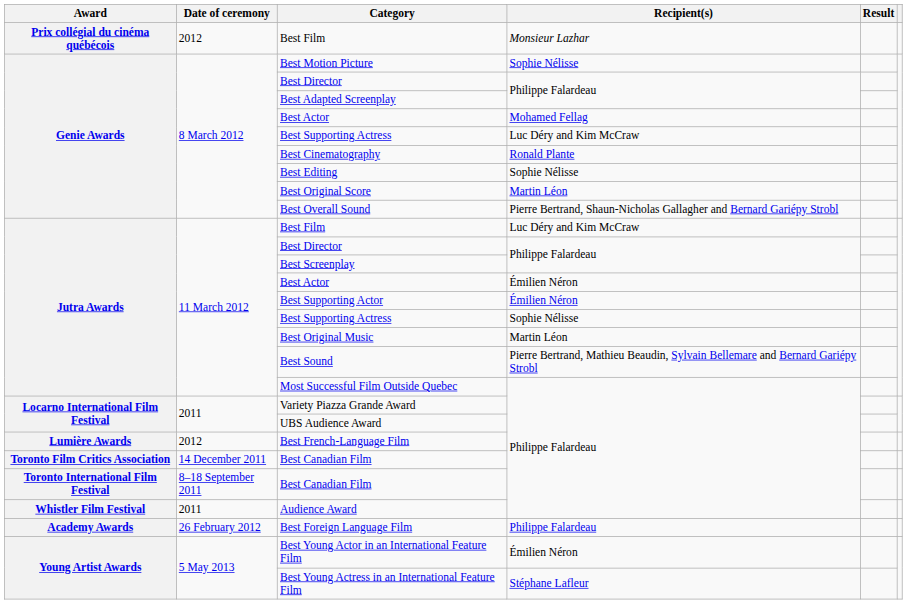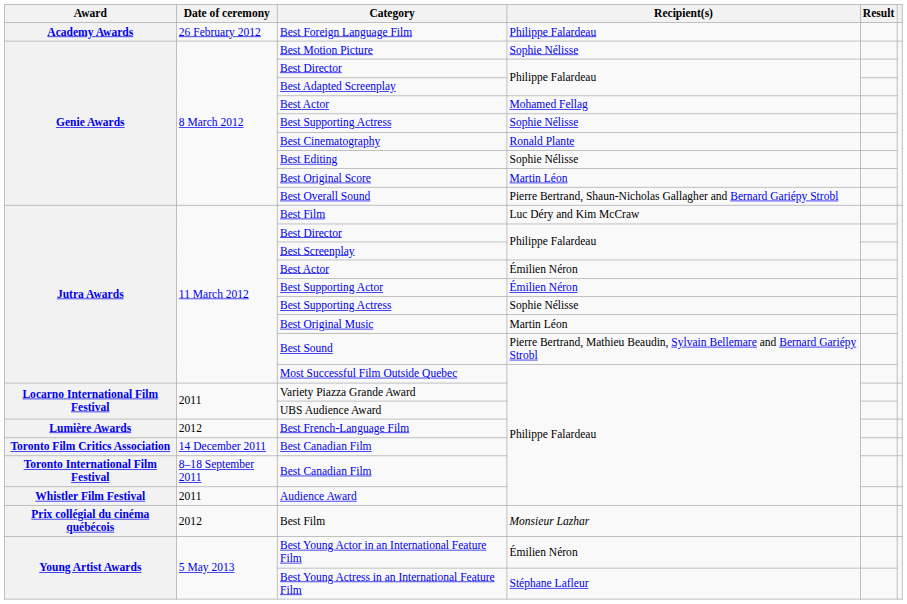rows swapped: Best Foreign Language Film <-> Prix collégial du cinéma québécois / Best Film
Genie Awards / Best Supporting Actress | Recipient(s): Luc Déry and Kim McCraw -> Sophie Nélisse
